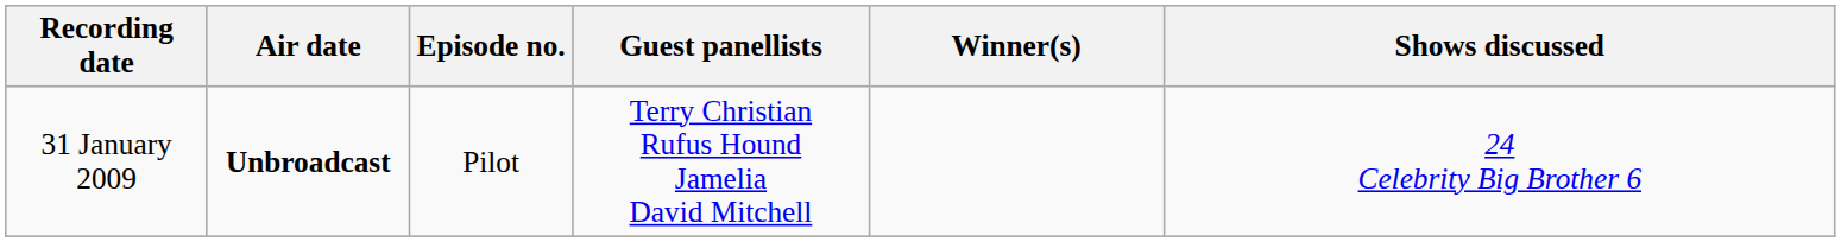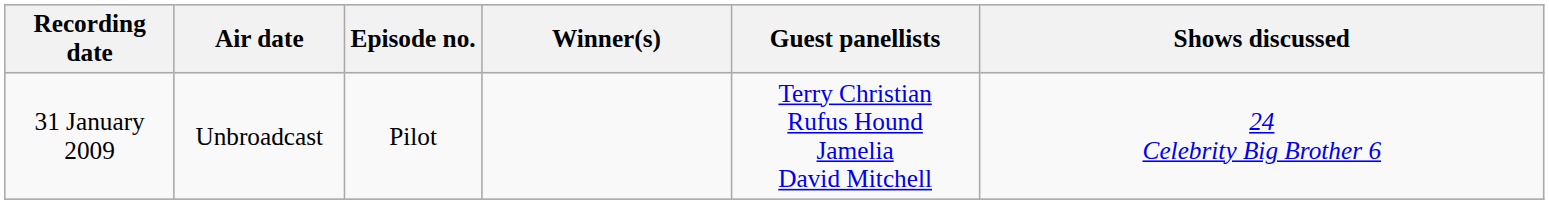columns swapped: Guest panellists <-> Winner(s)
31 January 2009 | Air date: bold -> normal
